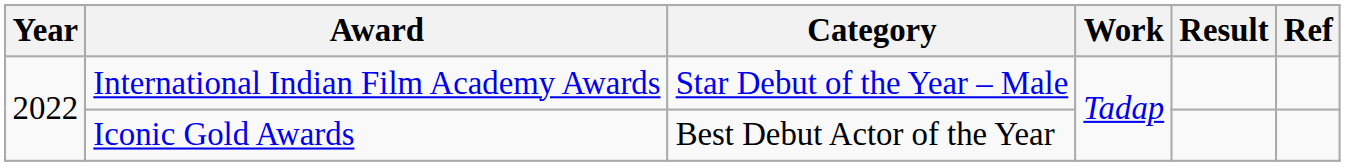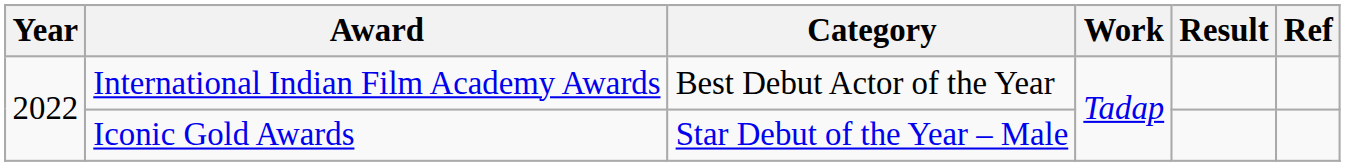International Indian Film Academy Awards | Category: Star Debut of the Year – Male -> Best Debut Actor of the Year
Iconic Gold Awards | Category: Best Debut Actor of the Year -> Star Debut of the Year – Male
